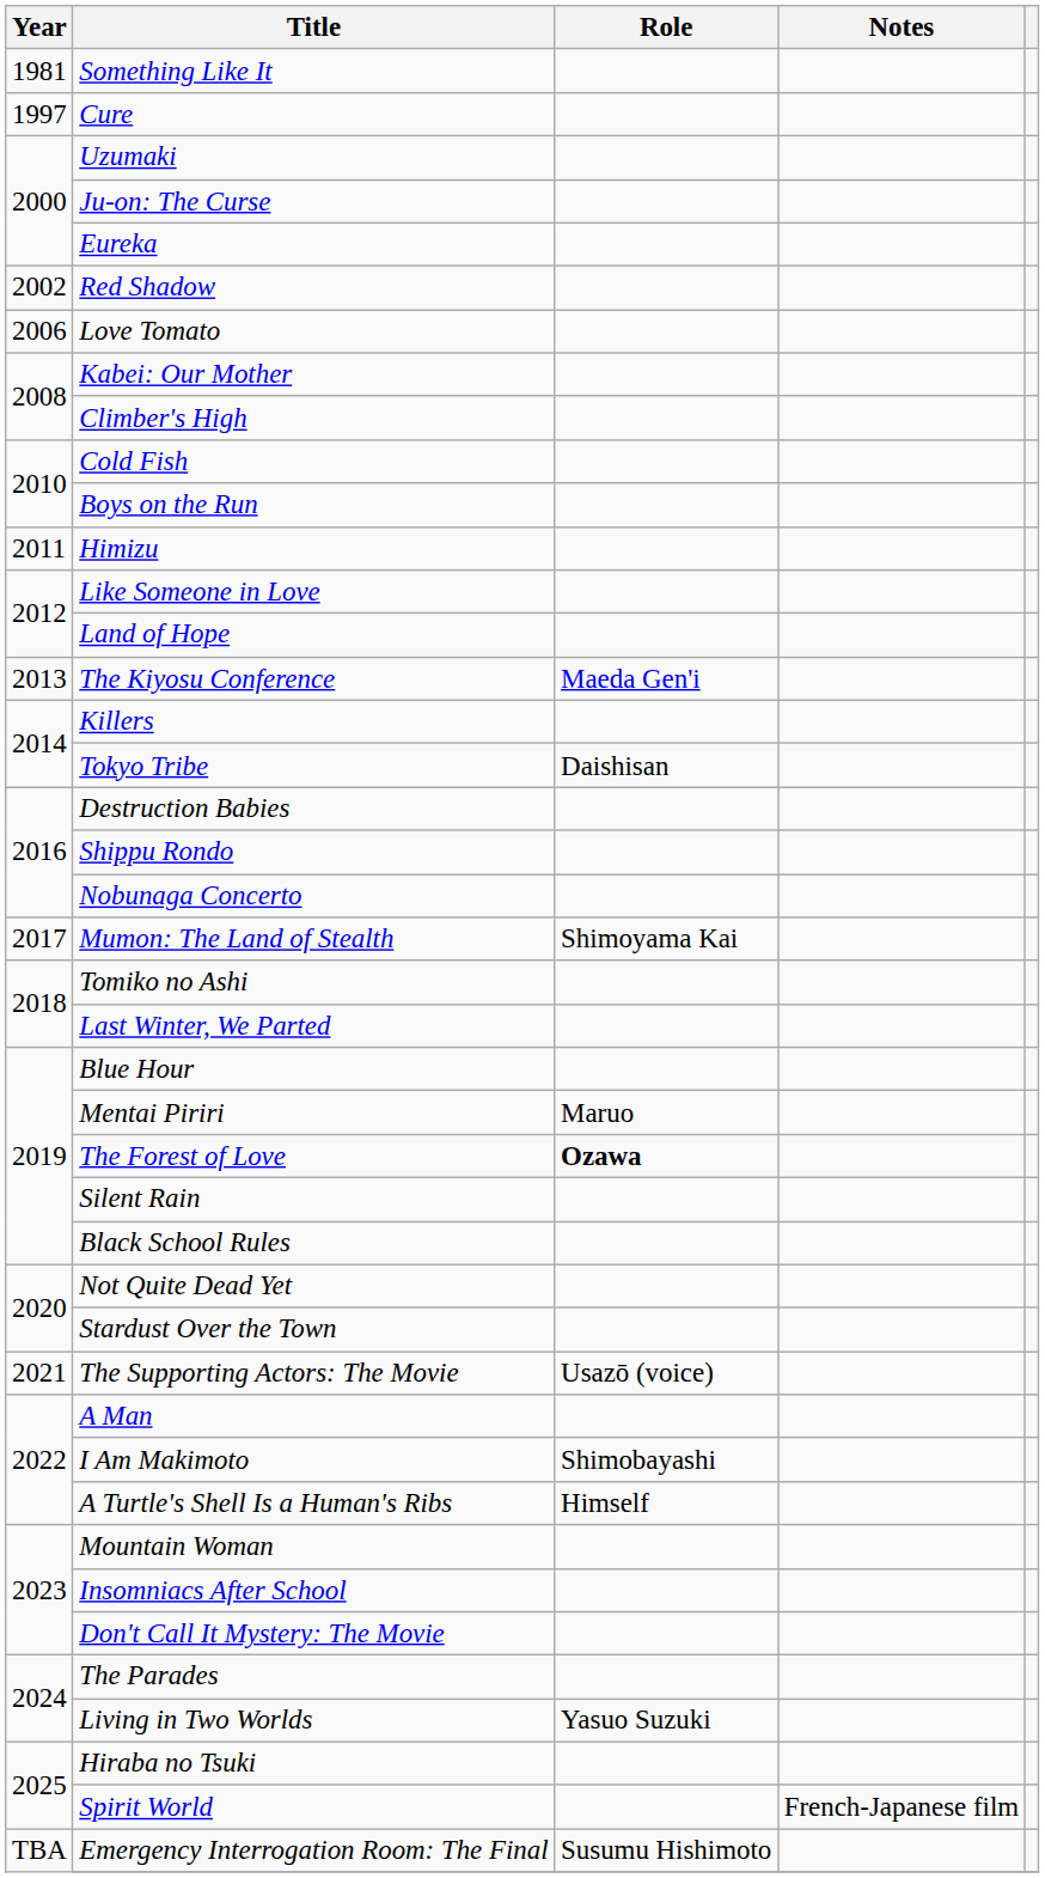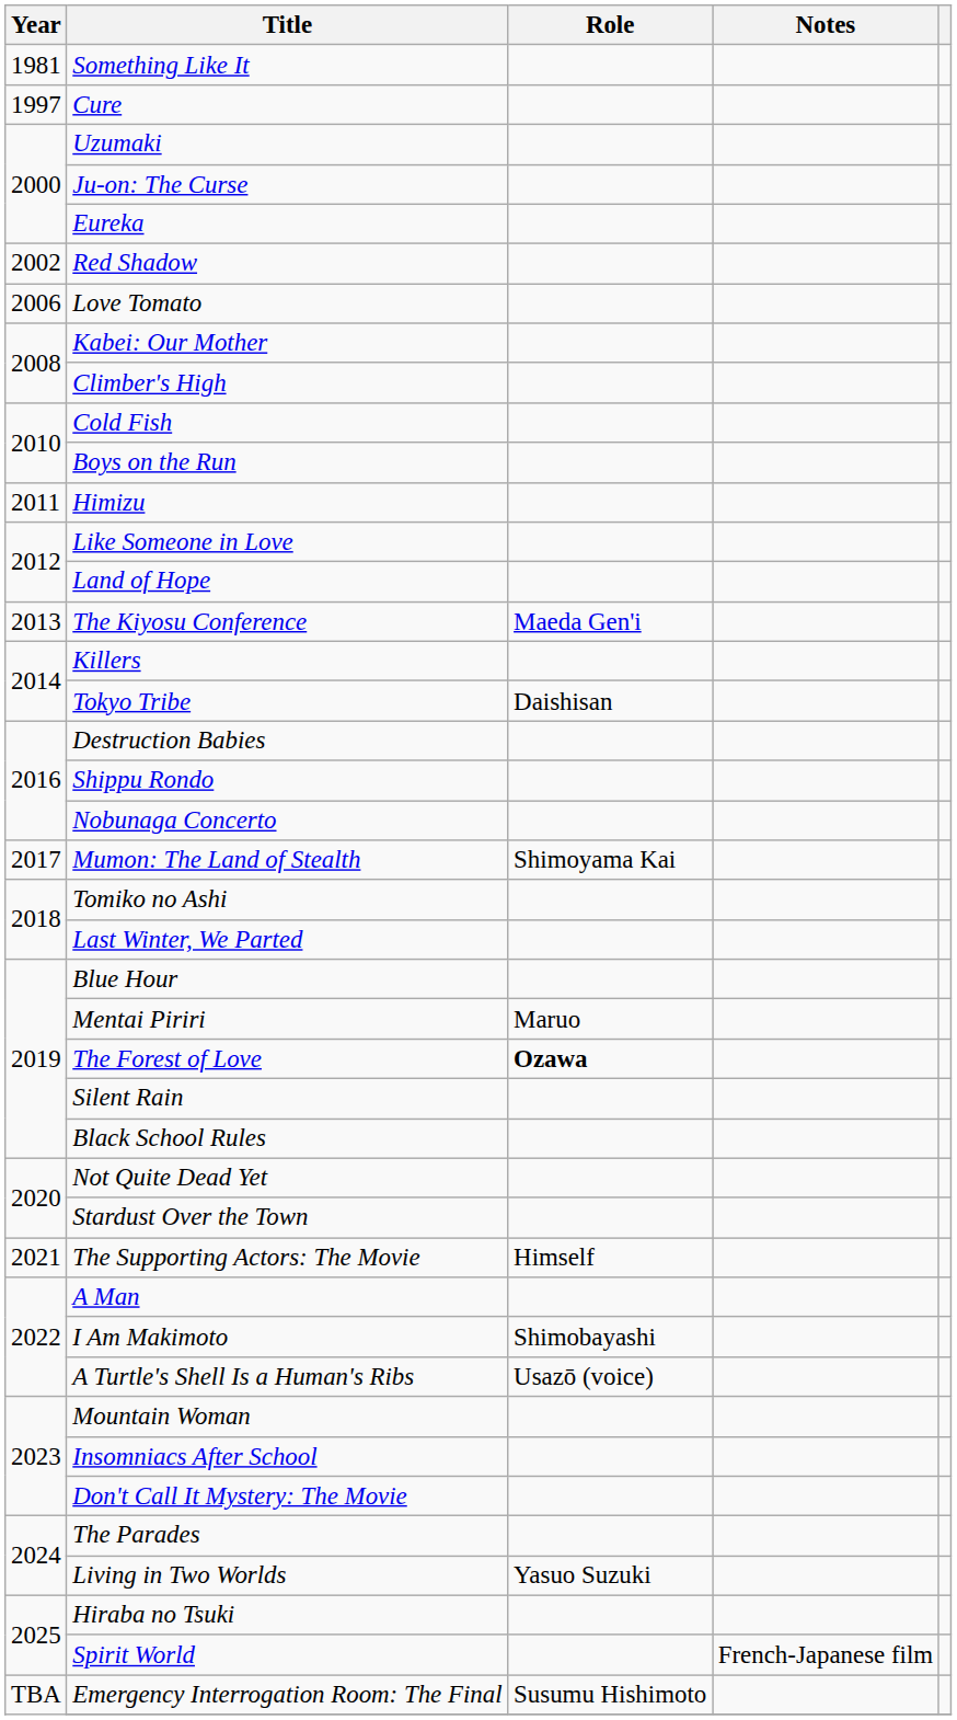The Supporting Actors: The Movie | Role: Usazō (voice) -> Himself
A Turtle's Shell Is a Human's Ribs | Role: Himself -> Usazō (voice)
